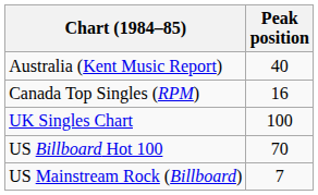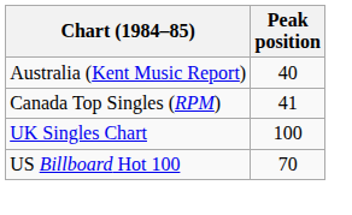Canada Top Singles (RPM) | Peak position: 16 -> 41
- row: US Mainstream Rock (Billboard) | 7
